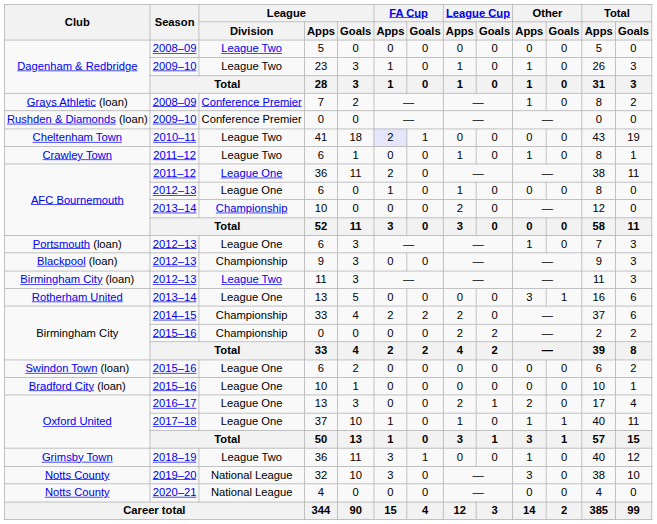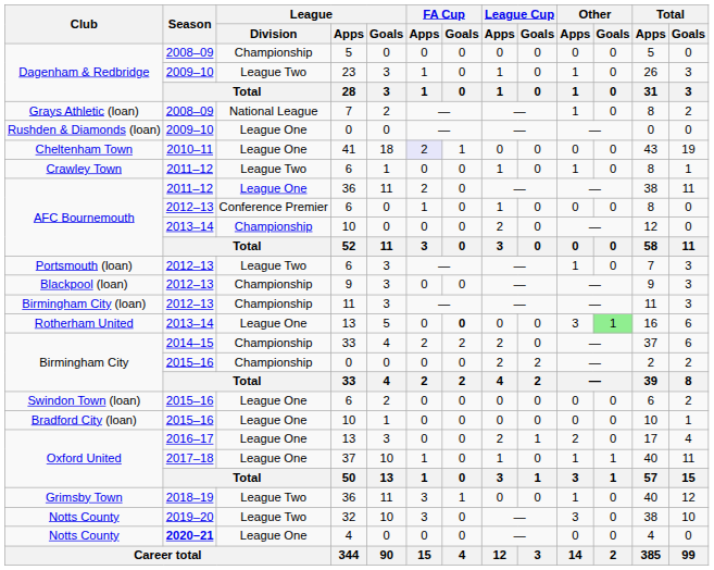Dagenham & Redbridge / 5 | League / Division: League Two -> Championship
Grays Athletic (loan) | League / Division: Conference Premier -> National League
Rushden & Diamonds (loan) | League / Division: Conference Premier -> League One
Cheltenham Town | League / Division: League Two -> League One
AFC Bournemouth / 6 | League / Division: League One -> Conference Premier
Portsmouth (loan) | League / Division: League One -> League Two
Birmingham City (loan) | League / Division: League Two -> Championship
Rotherham United | FA Cup / Goals: normal -> bold
Rotherham United | Other / Goals: no background -> lightgreen background
Notts County / 32 | League / Division: National League -> League Two
Notts County / 4 | Season: normal -> bold
Notts County / 4 | League / Division: National League -> League One
